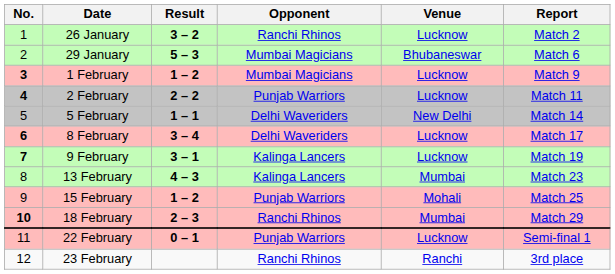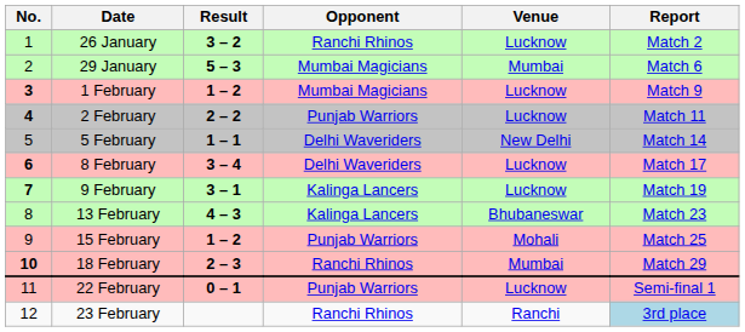29 January | Venue: Bhubaneswar -> Mumbai
13 February | Venue: Mumbai -> Bhubaneswar
23 February | Report: no background -> lightblue background
